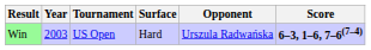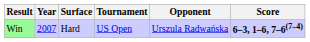columns swapped: Tournament <-> Surface
Win | Year: 2003 -> 2007
